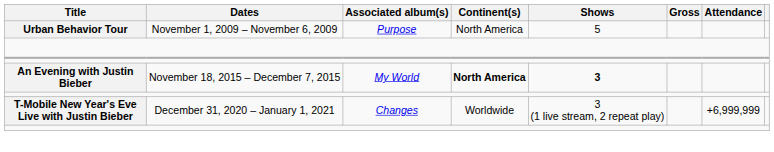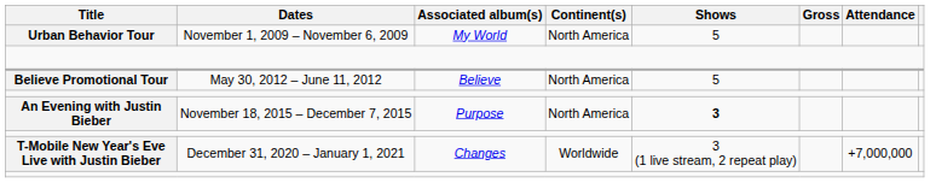Urban Behavior Tour | Associated album(s): Purpose -> My World
+ row: Believe Promotional Tour | May 30, 2012 – June 11, 2012 | Believe | North America | 5
An Evening with Justin Bieber | Associated album(s): My World -> Purpose
An Evening with Justin Bieber | Continent(s): bold -> normal
T-Mobile New Year's Eve Live with Justin Bieber | Attendance: +6,999,999 -> +7,000,000
